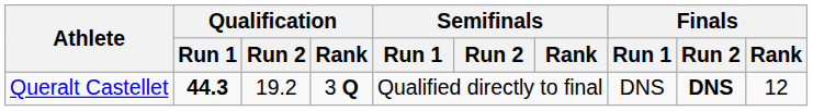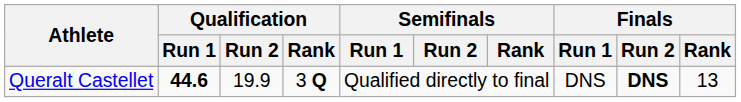Queralt Castellet | Qualification / Run 1: 44.3 -> 44.6
Queralt Castellet | Qualification / Run 2: 19.2 -> 19.9
Queralt Castellet | Finals / Rank: 12 -> 13
